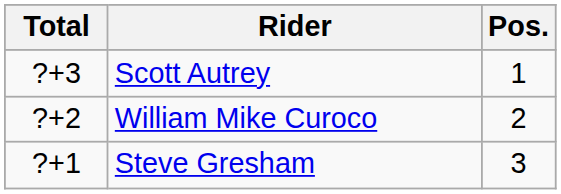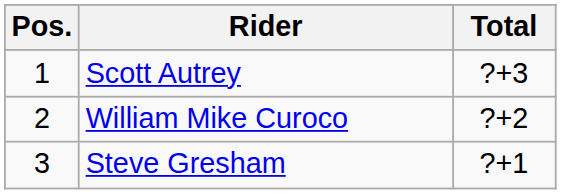columns swapped: Pos. <-> Total
